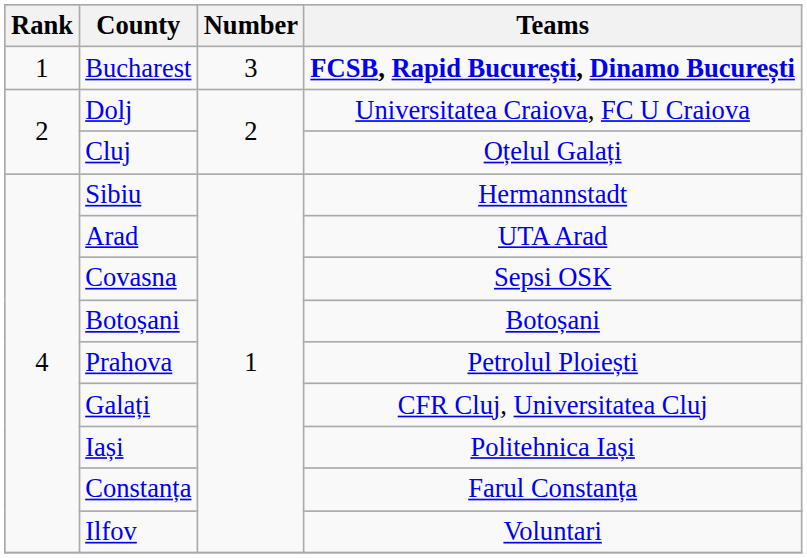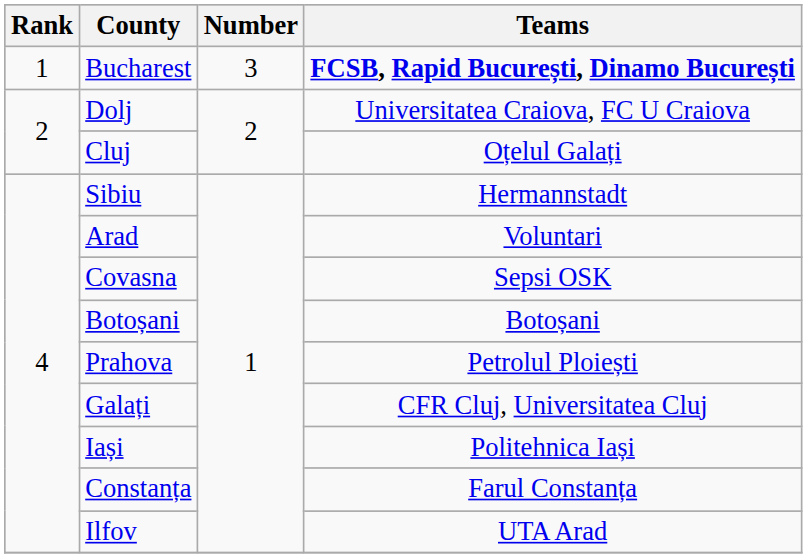Arad | Teams: UTA Arad -> Voluntari
Ilfov | Teams: Voluntari -> UTA Arad
